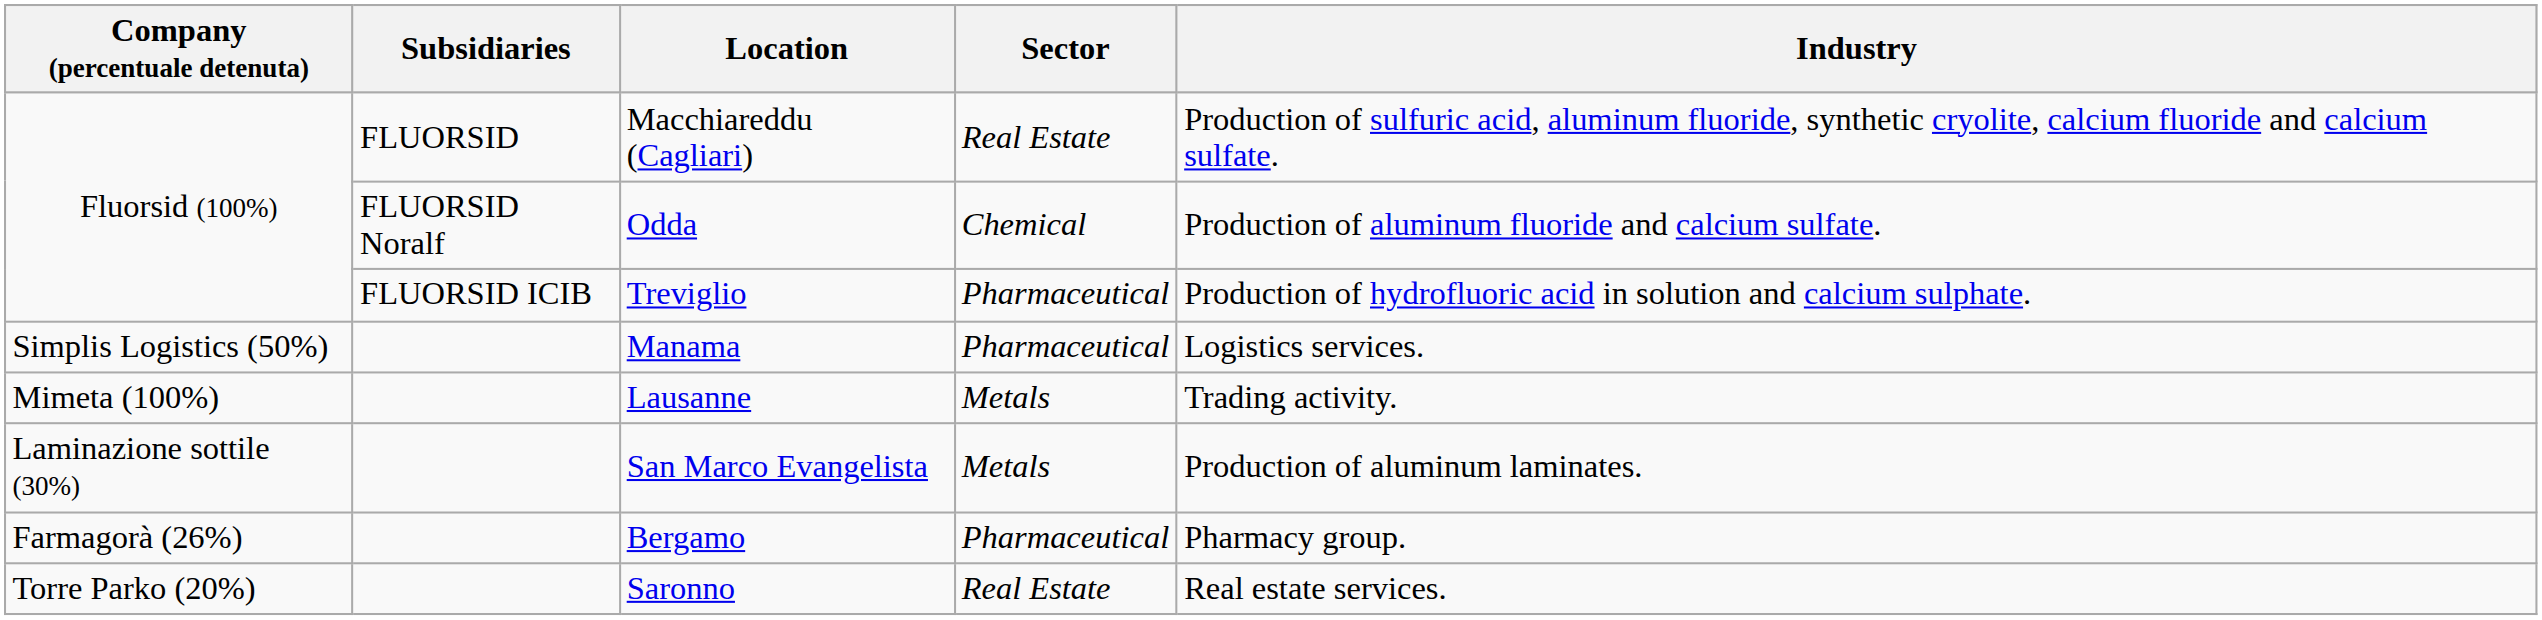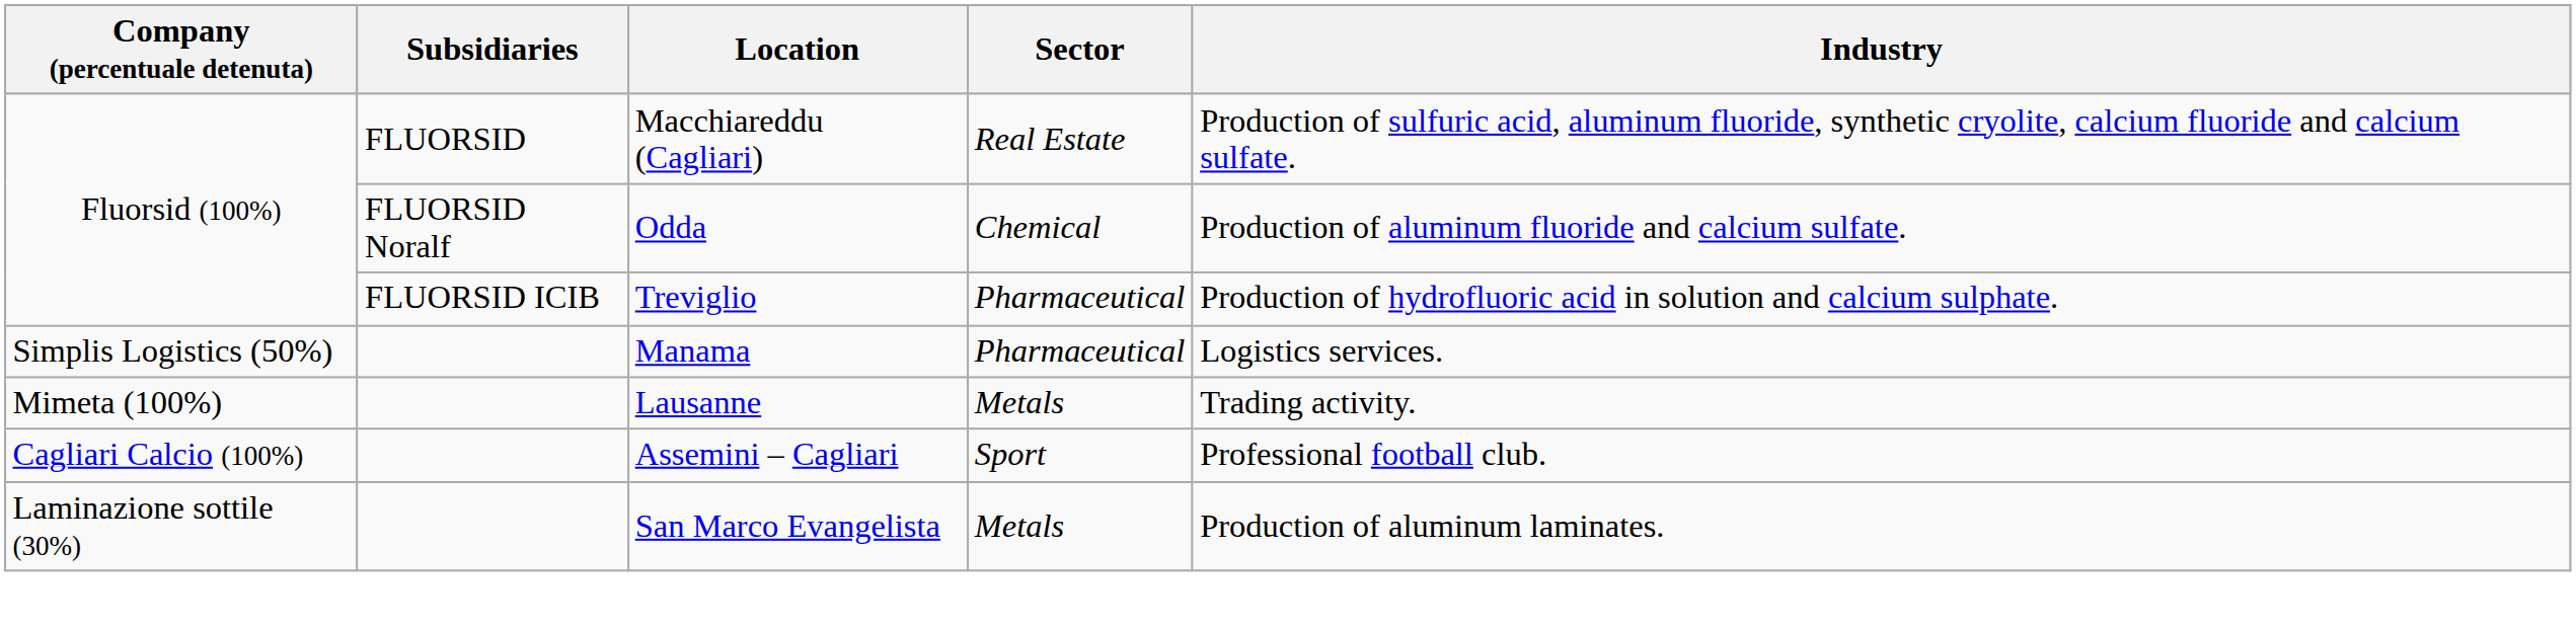+ row: Cagliari Calcio (100%) | Assemini – Cagliari | Sport | Professional football club.
- row: Farmagorà (26%) | Bergamo | Pharmaceutical | Pharmacy group.
- row: Torre Parko (20%) | Saronno | Real Estate | Real estate services.
